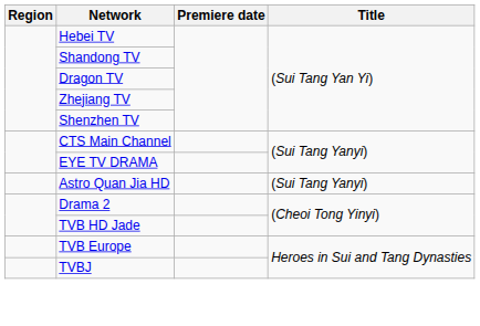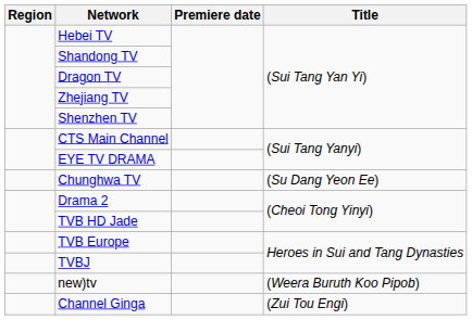- row: Astro Quan Jia HD | (Sui Tang Yanyi)
+ row: Chunghwa TV | (Su Dang Yeon Ee)
+ row: new)tv | (Weera Buruth Koo Pipob)
+ row: Channel Ginga | (Zui Tou Engi)
